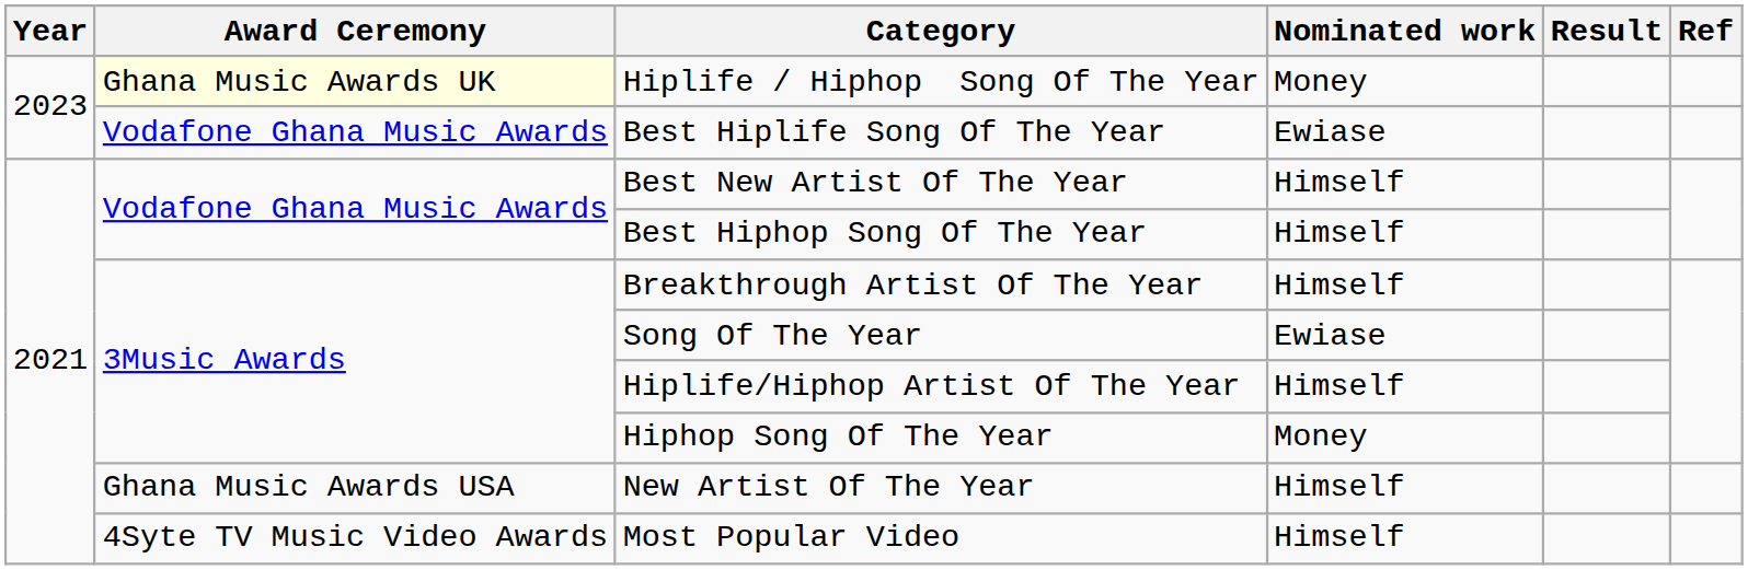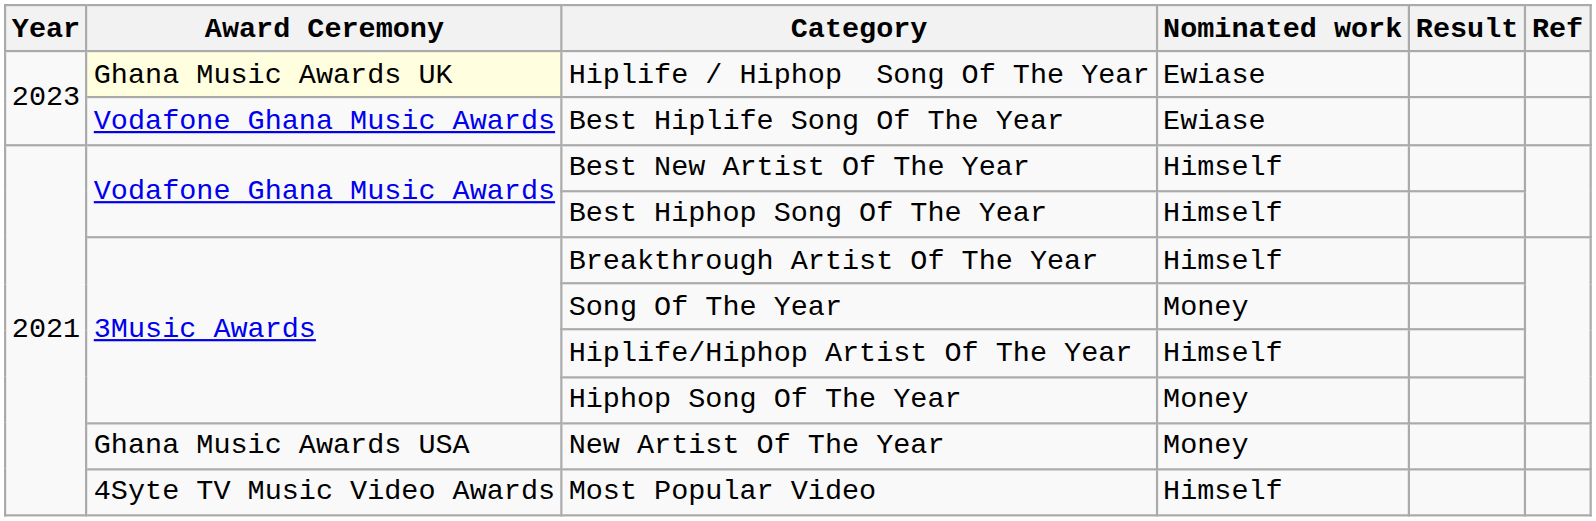Hiplife / Hiphop Song Of The Year | Nominated work: Money -> Ewiase
Song Of The Year | Nominated work: Ewiase -> Money
New Artist Of The Year | Nominated work: Himself -> Money
